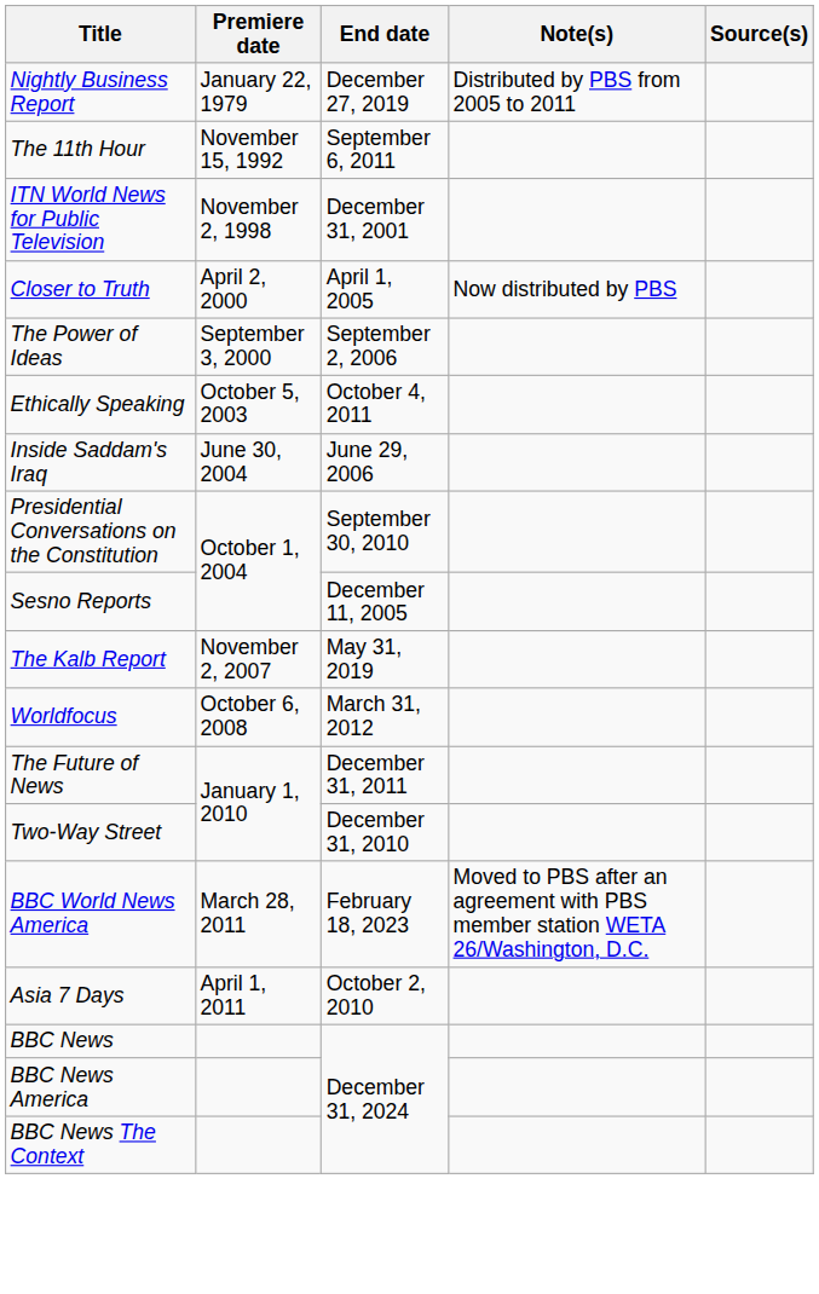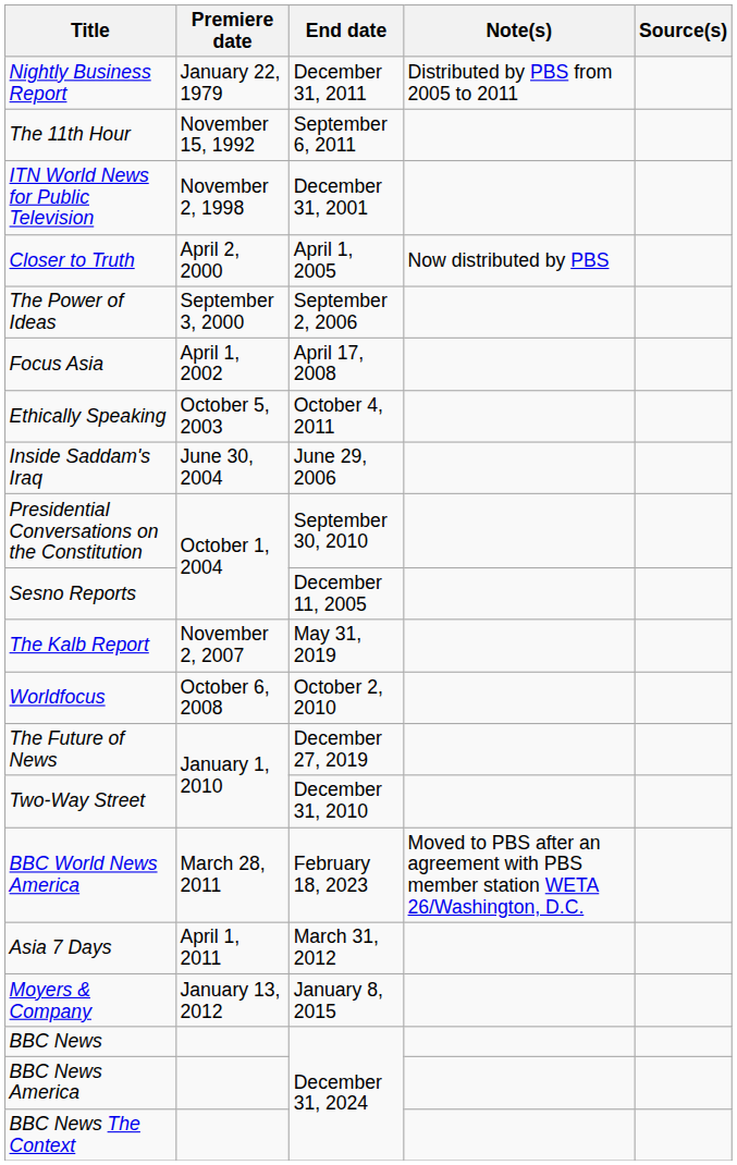Nightly Business Report | End date: December 27, 2019 -> December 31, 2011
+ row: Focus Asia | April 1, 2002 | April 17, 2008
Worldfocus | End date: March 31, 2012 -> October 2, 2010
The Future of News | End date: December 31, 2011 -> December 27, 2019
Asia 7 Days | End date: October 2, 2010 -> March 31, 2012
+ row: Moyers & Company | January 13, 2012 | January 8, 2015
